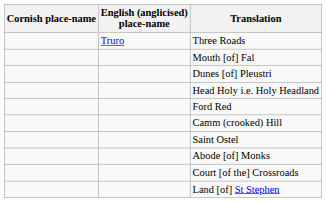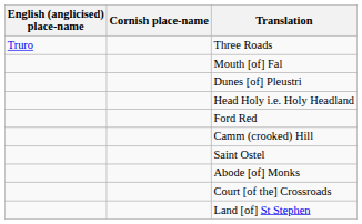columns swapped: English (anglicised) place-name <-> Cornish place-name
